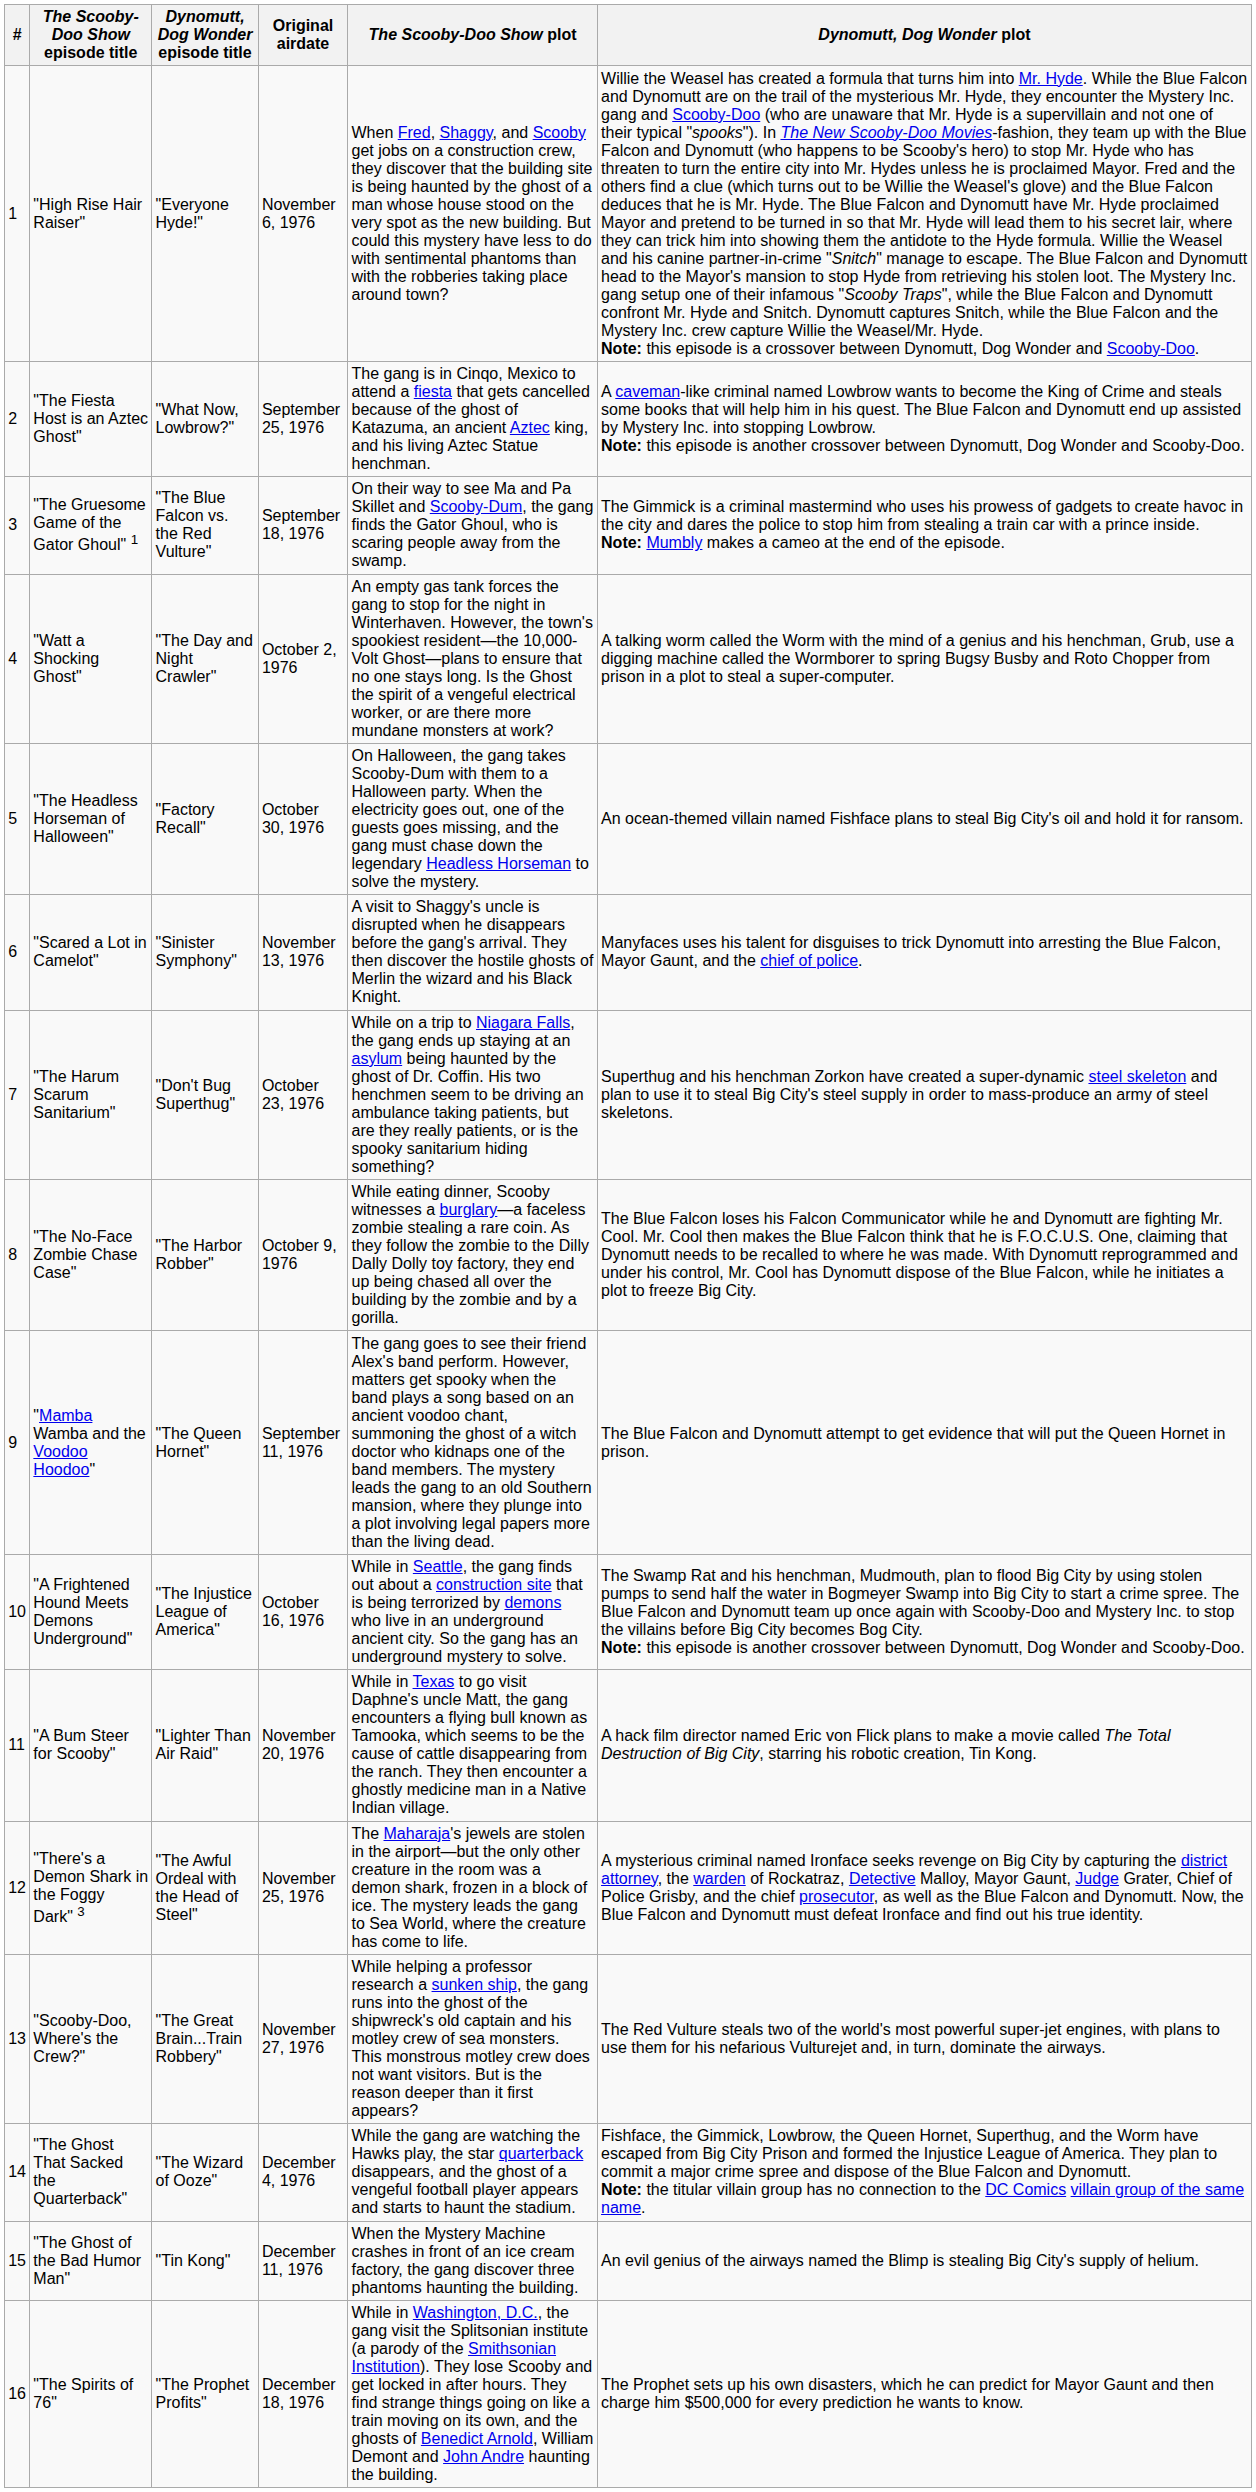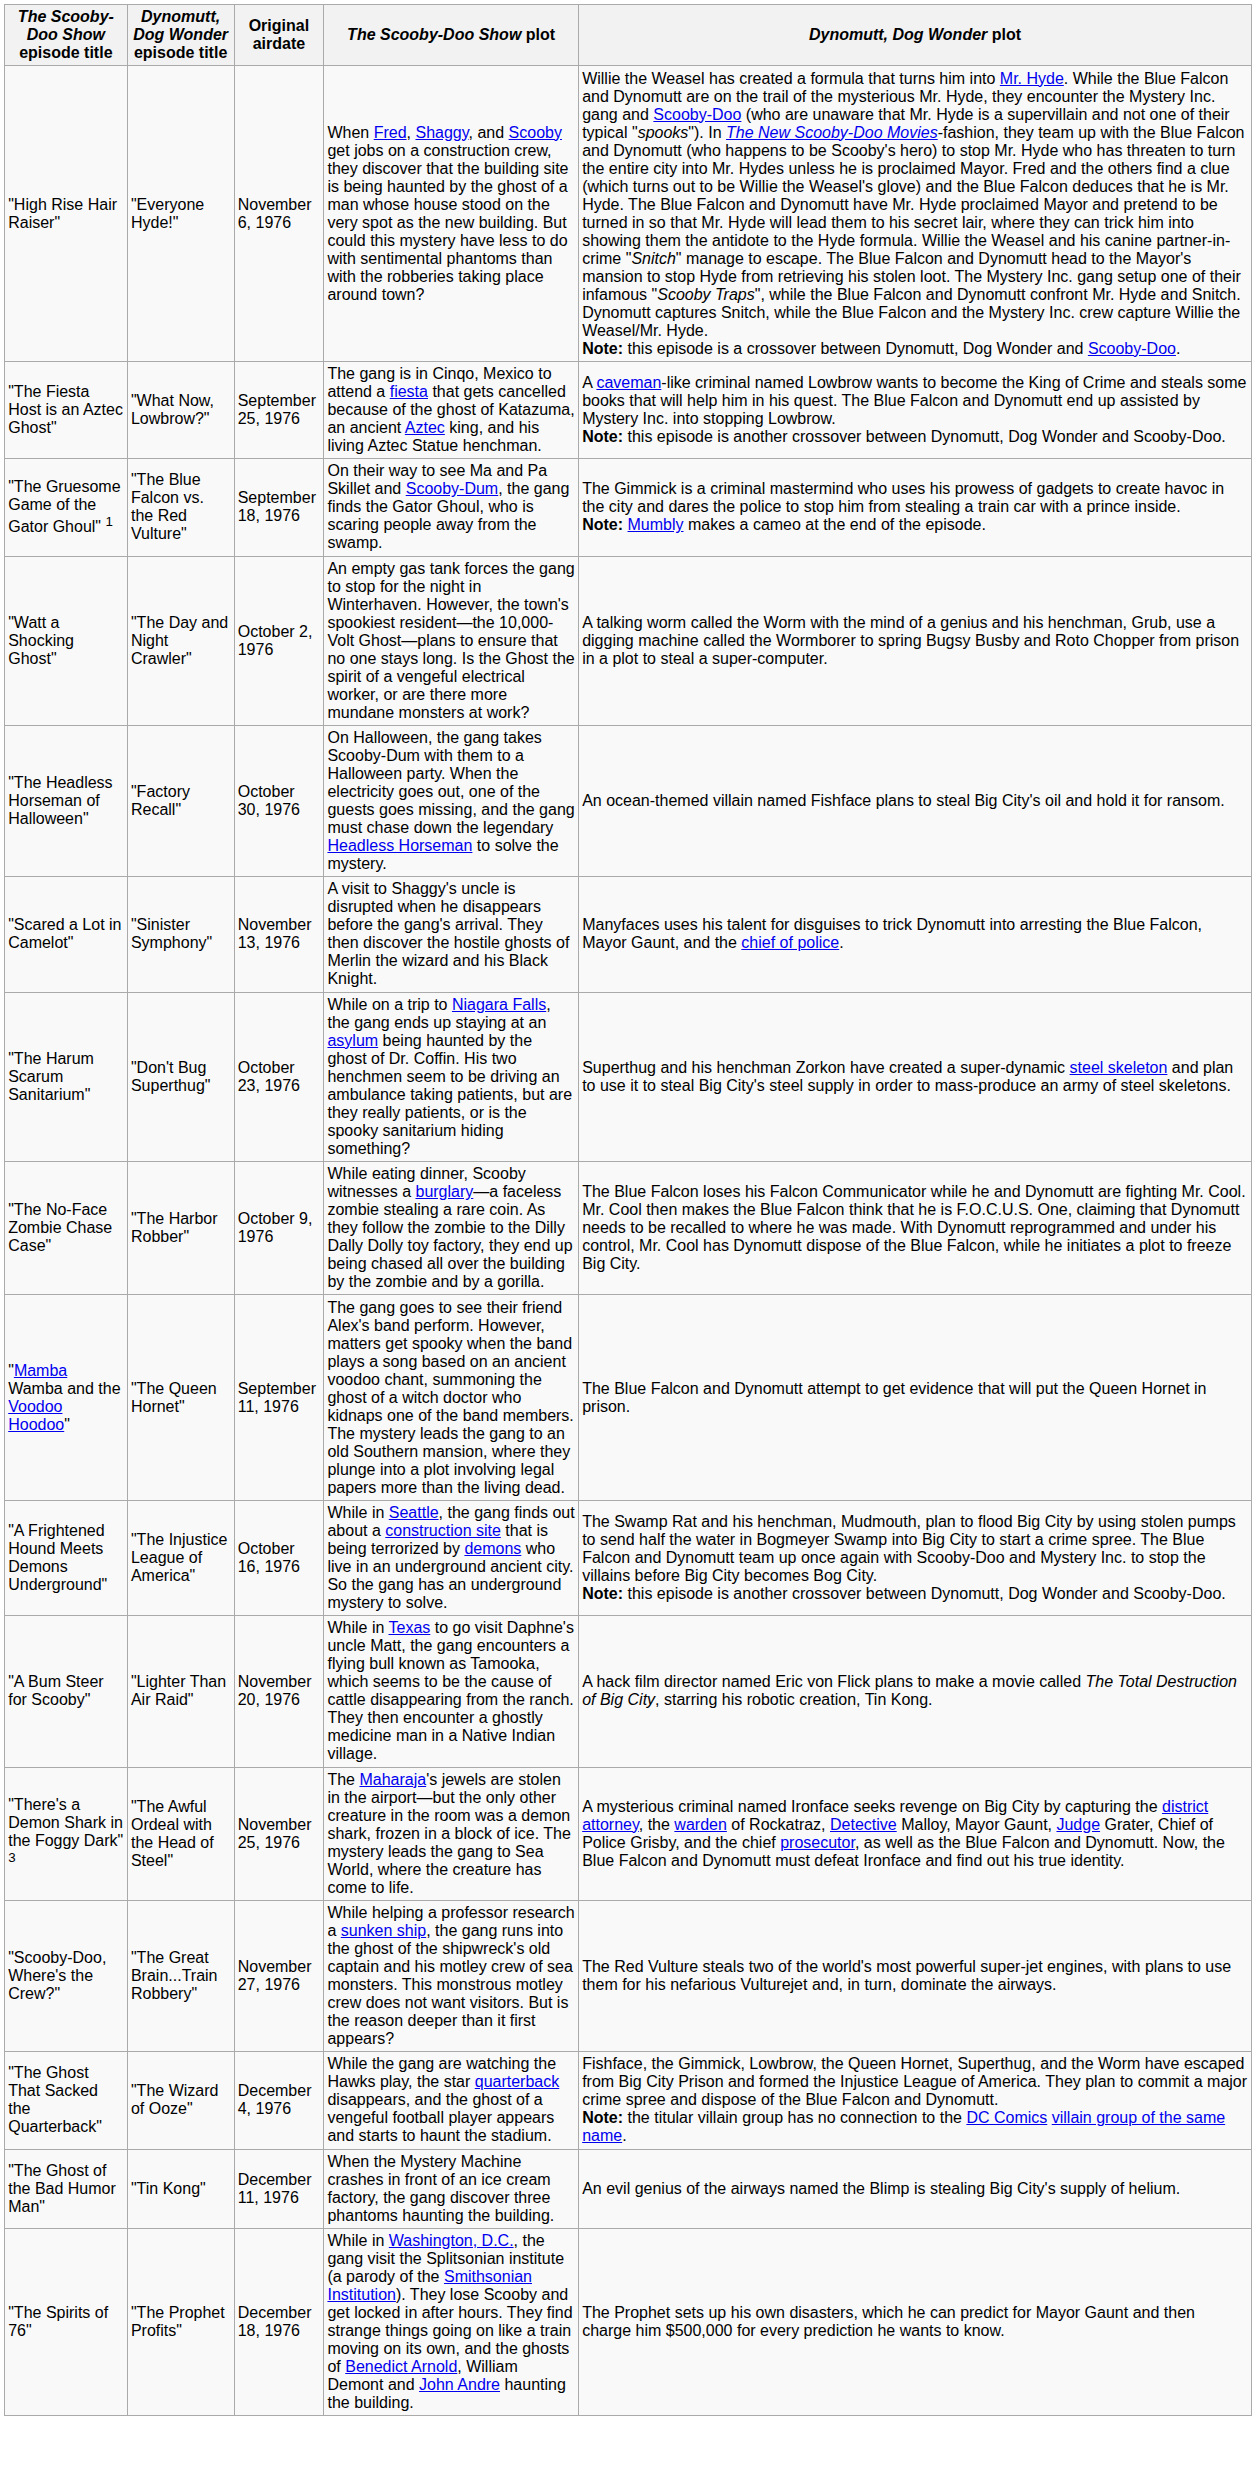- column: # | 1 | 2 | 3 | 4 | 5 | 6 | 7 | 8 | 9 | 10 | 11 | 12 | 13 | 14 | 15 | 16
